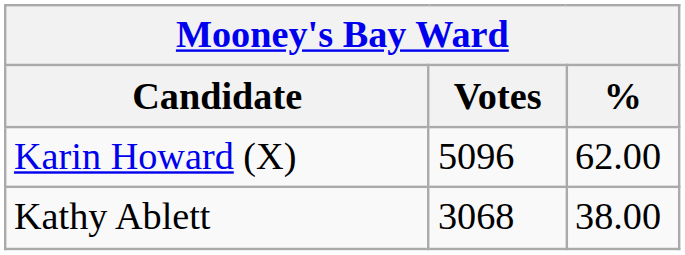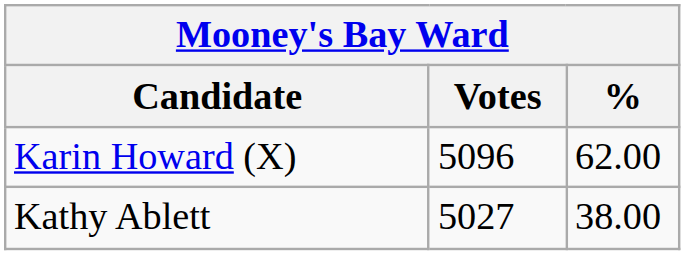Kathy Ablett | Votes: 3068 -> 5027
